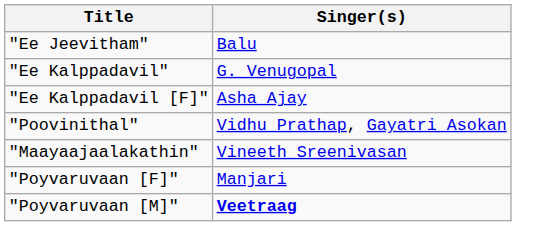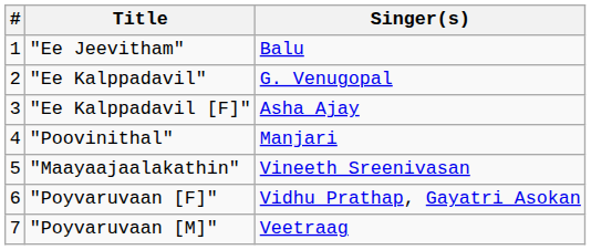+ column: # | 1 | 2 | 3 | 4 | 5 | 6 | 7
"Poovinithal" | Singer(s): Vidhu Prathap, Gayatri Asokan -> Manjari
"Poyvaruvaan [F]" | Singer(s): Manjari -> Vidhu Prathap, Gayatri Asokan
"Poyvaruvaan [M]" | Singer(s): bold -> normal
